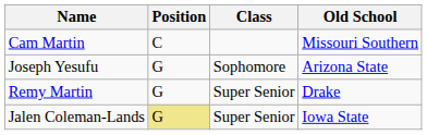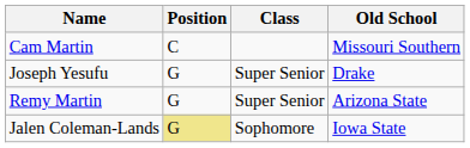Joseph Yesufu | Class: Sophomore -> Super Senior
Joseph Yesufu | Old School: Arizona State -> Drake
Remy Martin | Old School: Drake -> Arizona State
Jalen Coleman-Lands | Class: Super Senior -> Sophomore
